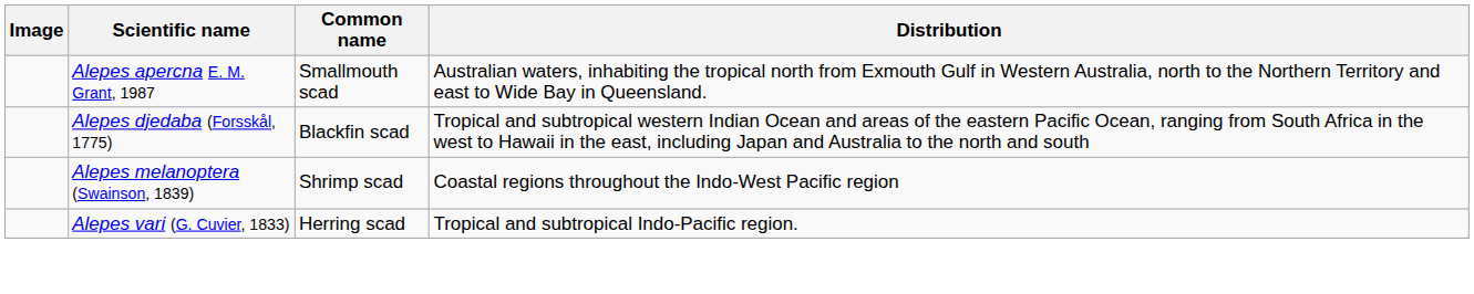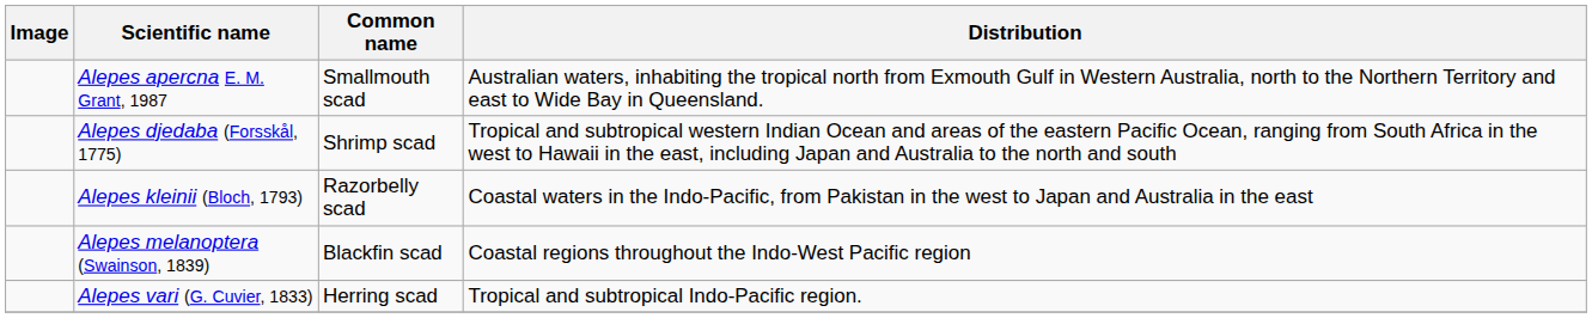Alepes djedaba (Forsskål, 1775) | Common name: Blackfin scad -> Shrimp scad
+ row: Alepes kleinii (Bloch, 1793) | Razorbelly scad | Coastal waters in the Indo-Pacific, from Pakistan in the west to Japan and Australia in the east
Alepes melanoptera (Swainson, 1839) | Common name: Shrimp scad -> Blackfin scad
